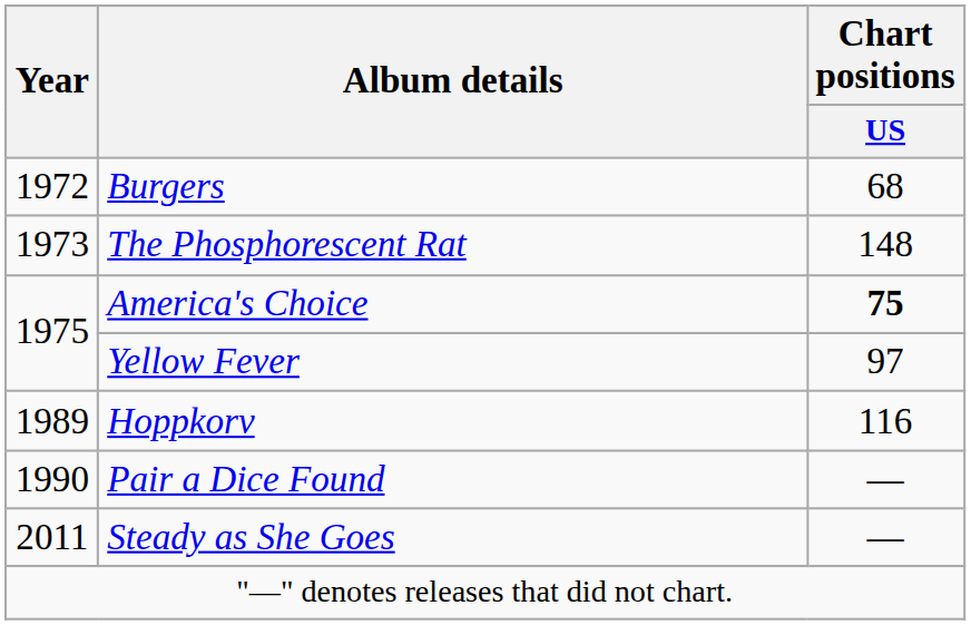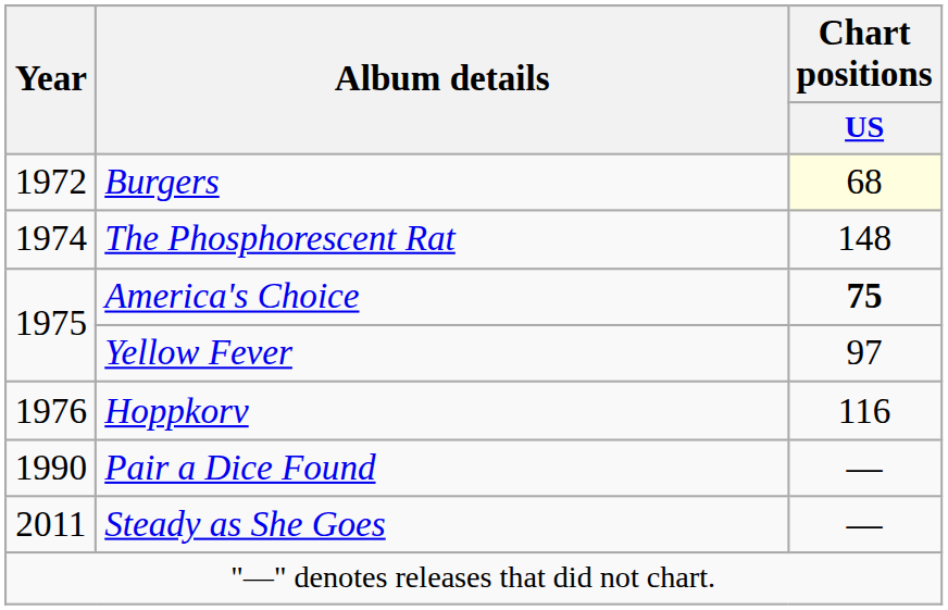Burgers | Chart positions / US: no background -> lightyellow background
The Phosphorescent Rat | Year: 1973 -> 1974
Hoppkorv | Year: 1989 -> 1976
